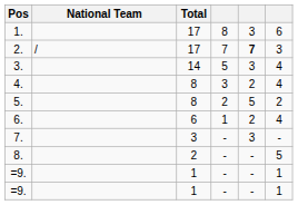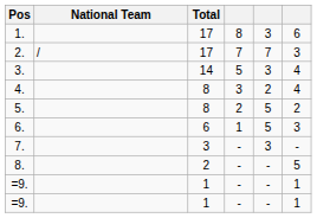2. | column 5: bold -> normal
6. | column 5: 2 -> 5
6. | column 6: 4 -> 3
